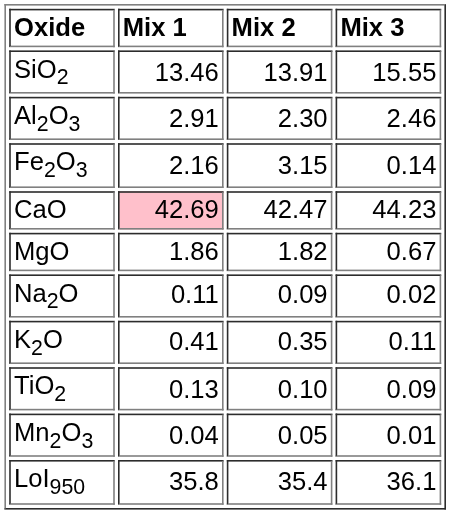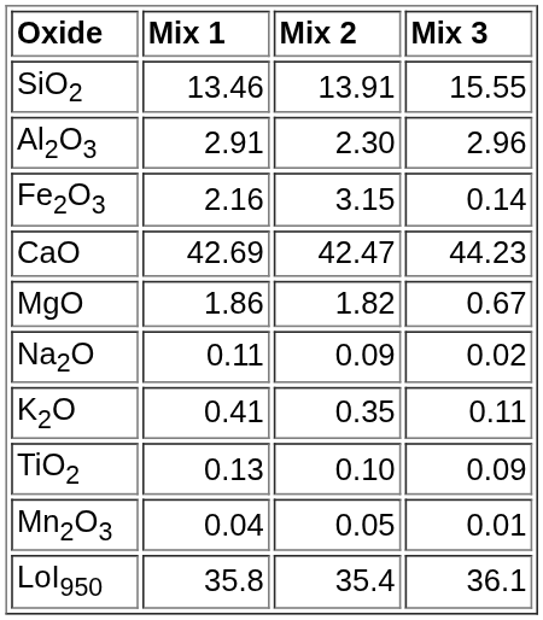Al2O3 | Mix 3: 2.46 -> 2.96
CaO | Mix 1: pink background -> no background
